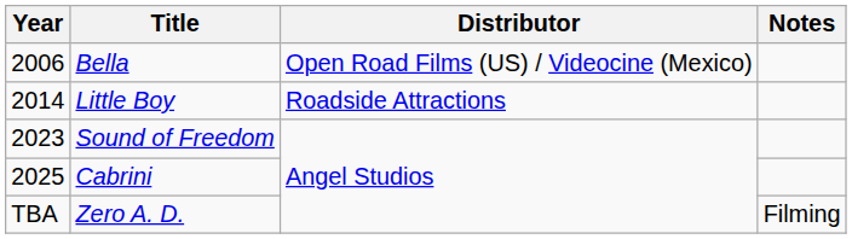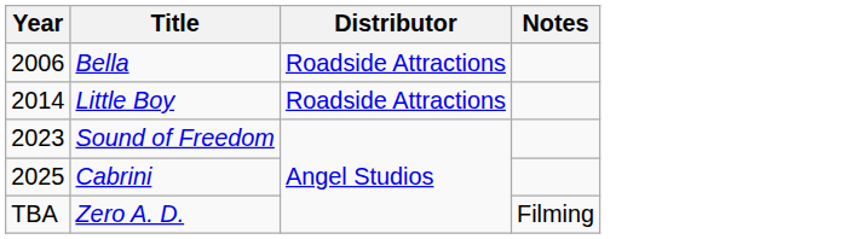Bella | Distributor: Open Road Films (US) / Videocine (Mexico) -> Roadside Attractions
